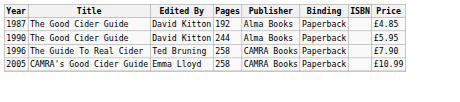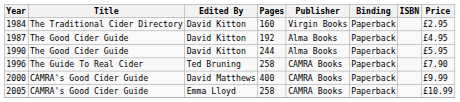+ row: 1984 | The Traditional Cider Directory | David Kitton | 160 | Virgin Books | Paperback | £2.95
1987 | Price: £4.85 -> £4.95
+ row: 2000 | CAMRA's Good Cider Guide | David Matthews | 400 | CAMRA Books | Paperback | £9.99
